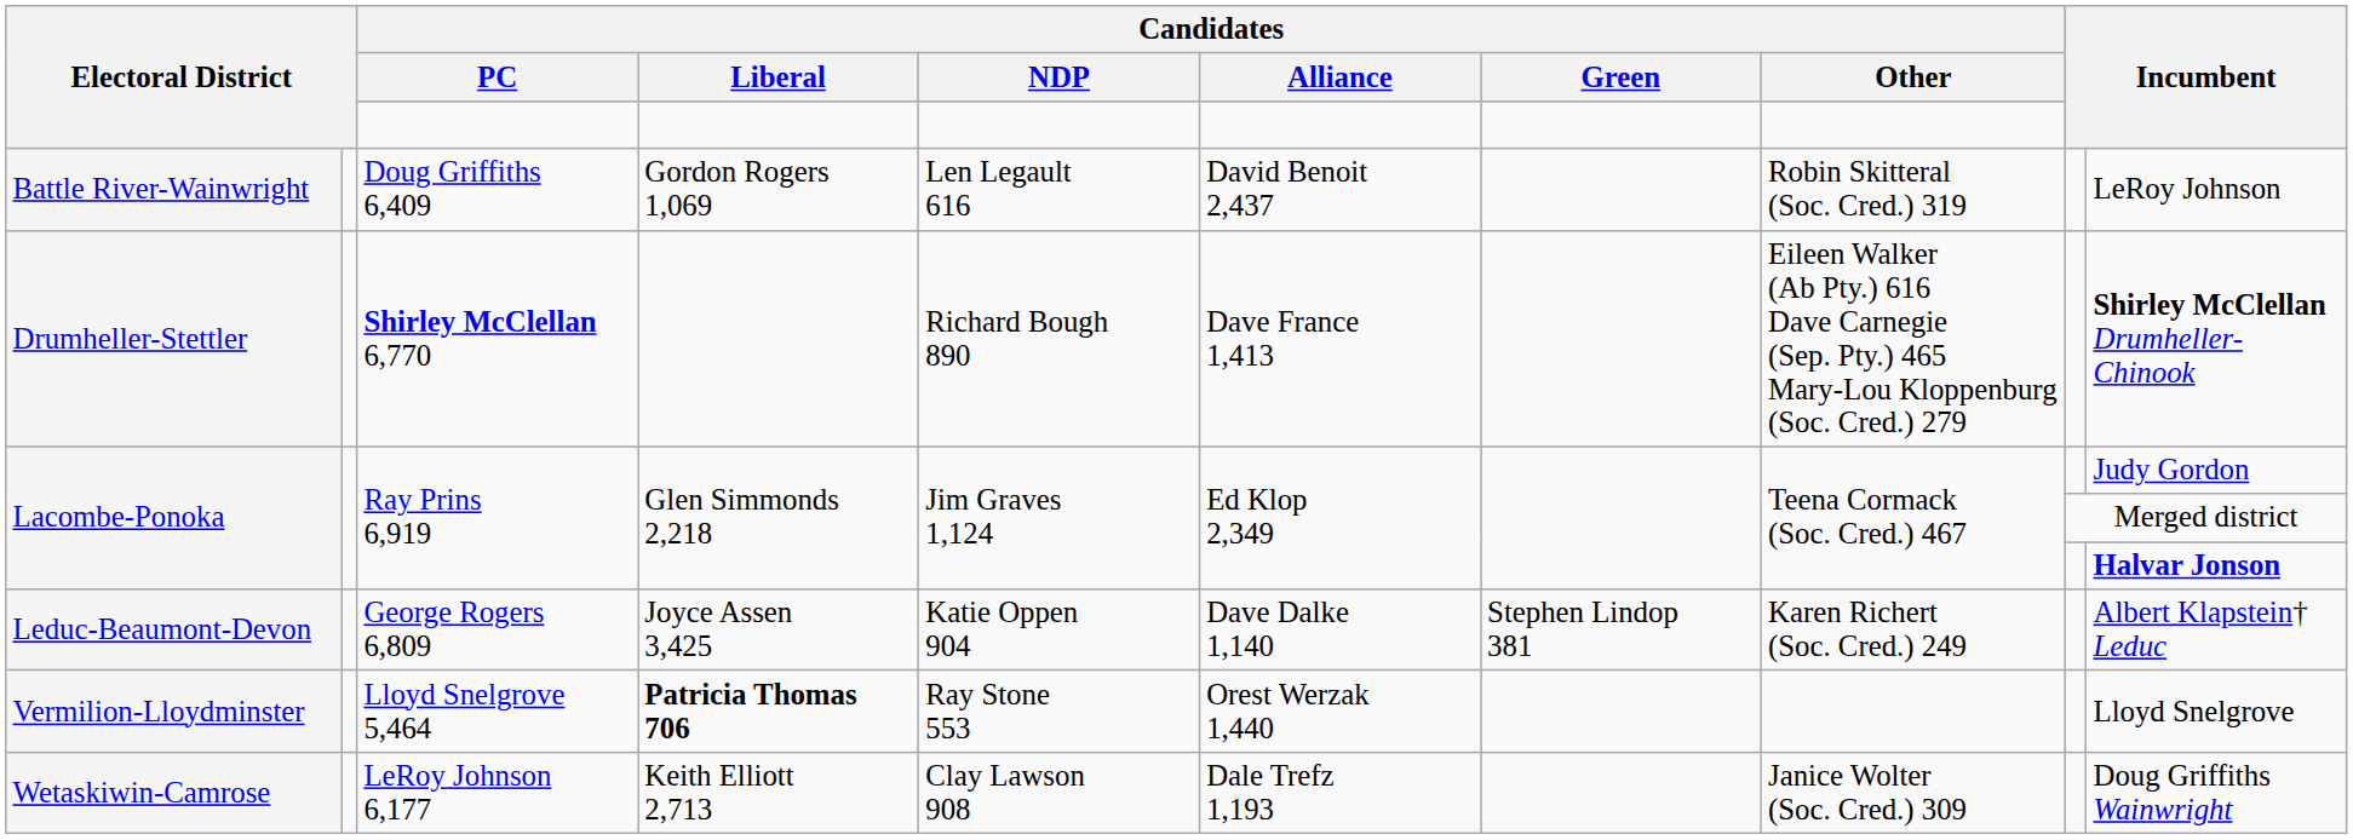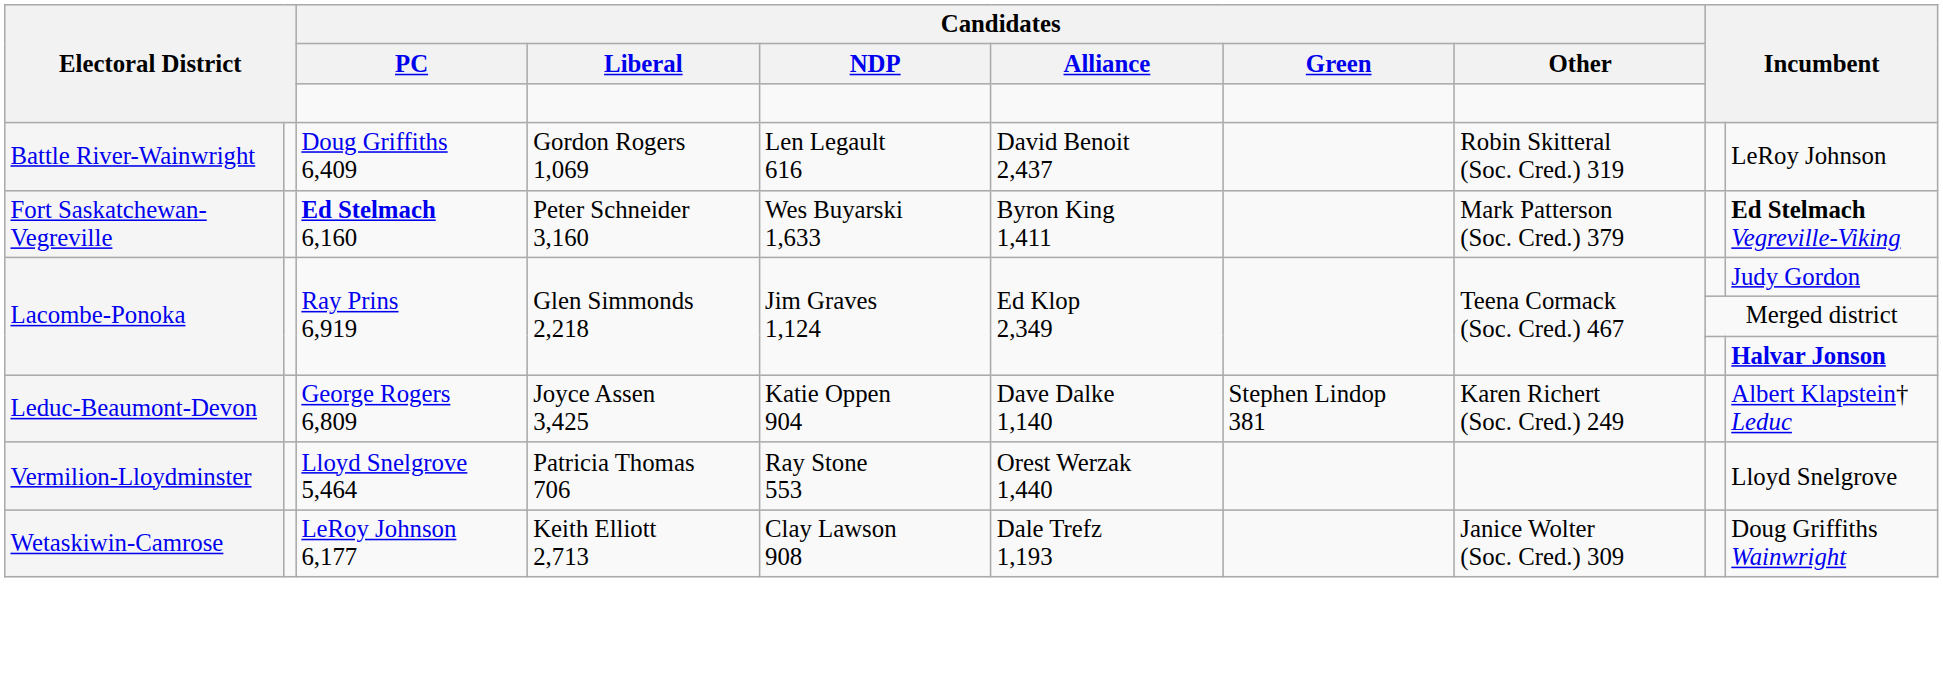- row: Drumheller-Stettler | Shirley McClellan 6,770 | Richard Bough 890 | Dave France 1,413 | Eileen Walker (Ab Pty.) 616 Dave Carnegie (Sep. Pty.) 465 Mary-Lou Kloppenburg (Soc. Cred.) 279 | Shirley McClellan Drumheller-Chinook
+ row: Fort Saskatchewan-Vegreville | Ed Stelmach 6,160 | Peter Schneider 3,160 | Wes Buyarski 1,633 | Byron King 1,411 | Mark Patterson (Soc. Cred.) 379 | Ed Stelmach Vegreville-Viking
Vermilion-Lloydminster | Candidates / Liberal: bold -> normal
